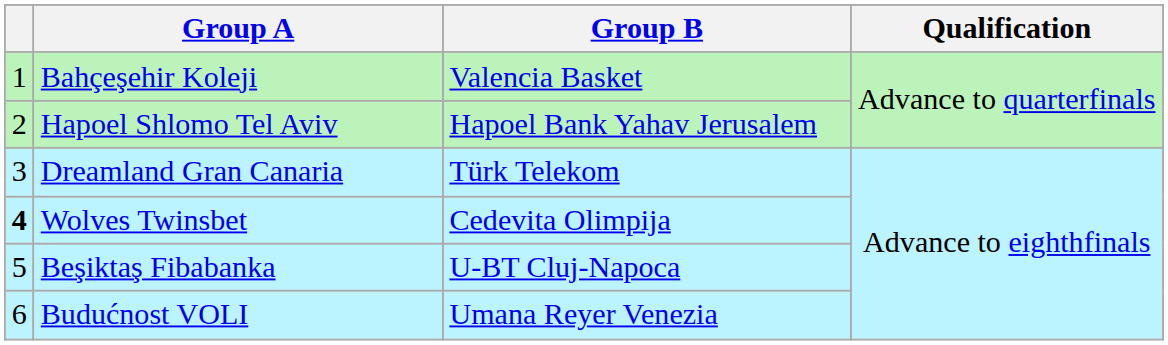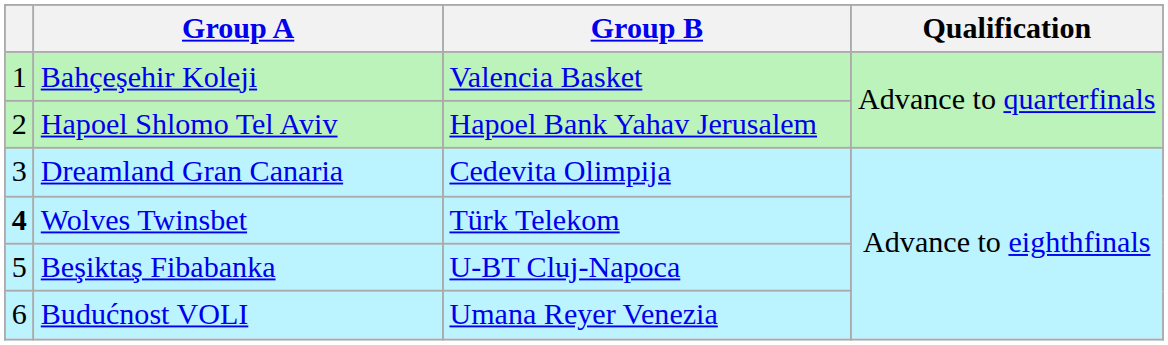Dreamland Gran Canaria | Group B: Türk Telekom -> Cedevita Olimpija
Wolves Twinsbet | Group B: Cedevita Olimpija -> Türk Telekom
